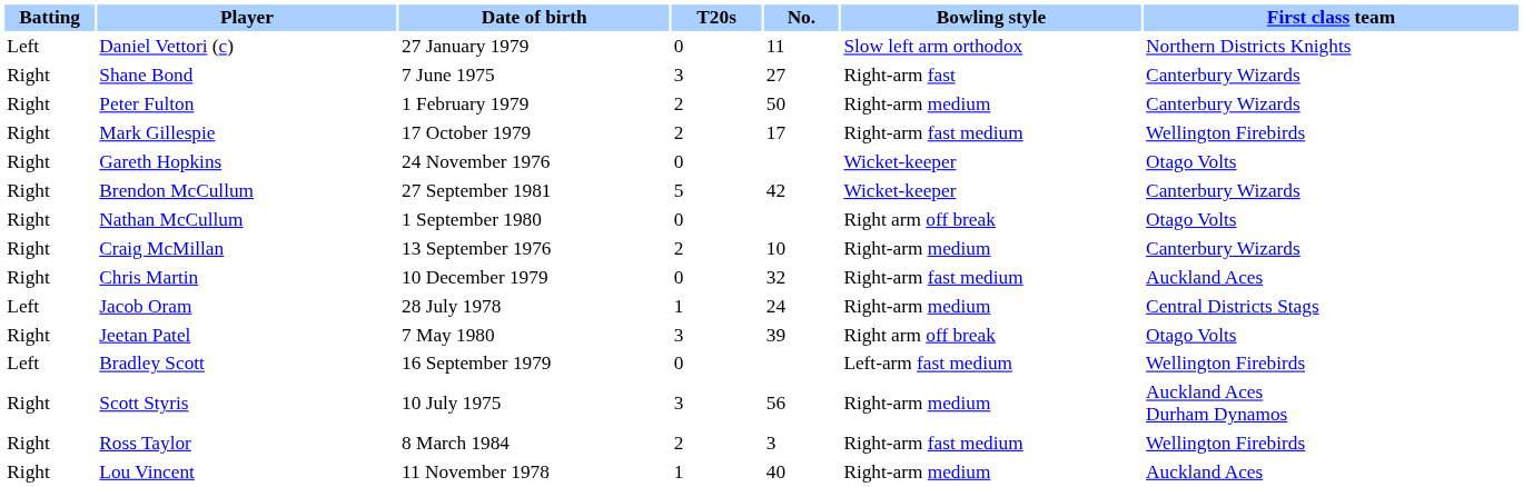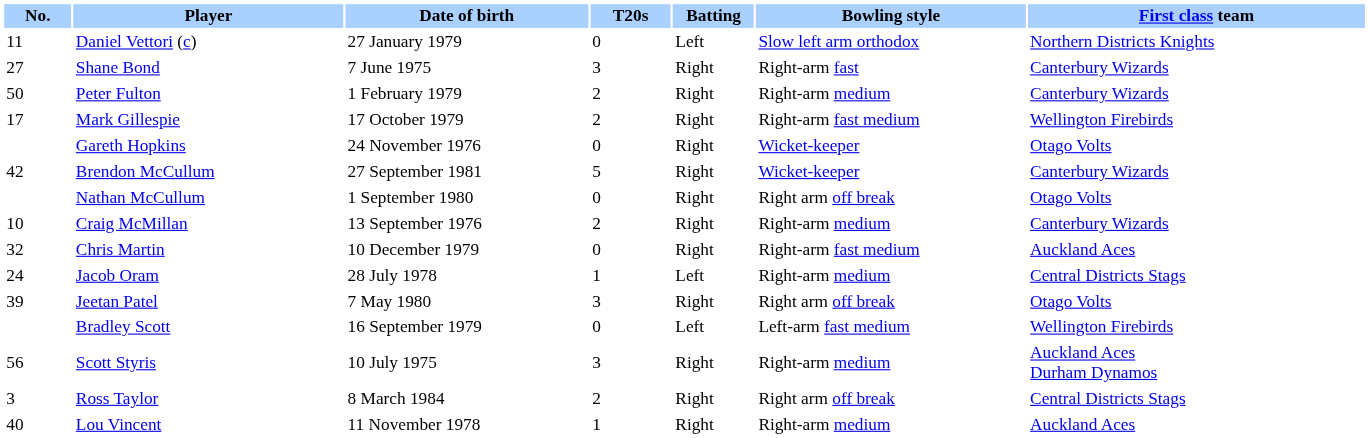columns swapped: No. <-> Batting
Ross Taylor | Bowling style: Right-arm fast medium -> Right arm off break
Ross Taylor | First class team: Wellington Firebirds -> Central Districts Stags
